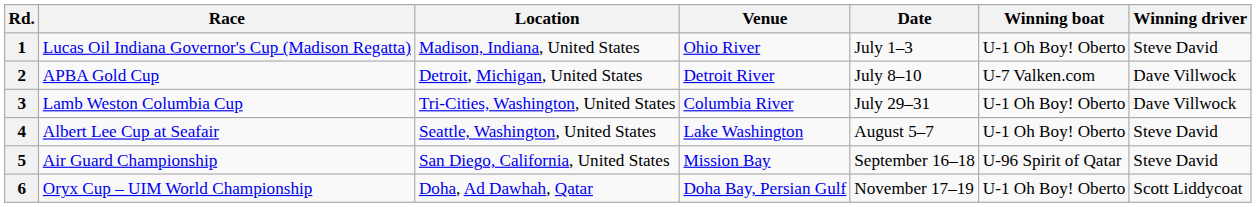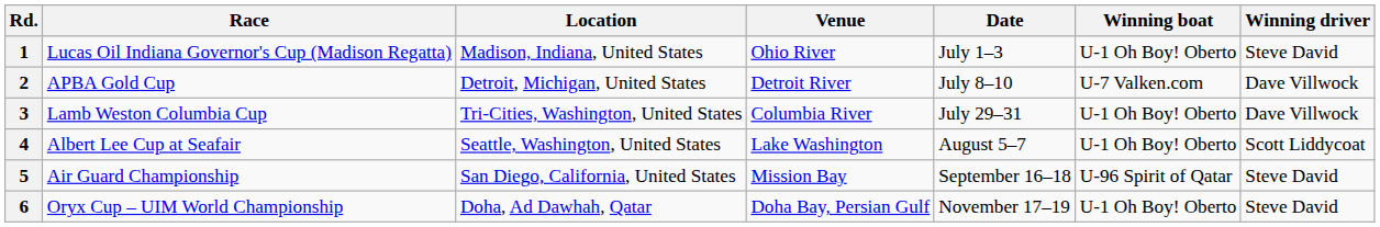4 | Winning driver: Steve David -> Scott Liddycoat
6 | Winning driver: Scott Liddycoat -> Steve David
